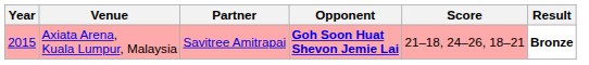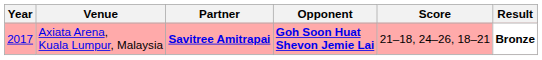Axiata Arena, Kuala Lumpur, Malaysia | Year: 2015 -> 2017
Axiata Arena, Kuala Lumpur, Malaysia | Partner: normal -> bold
